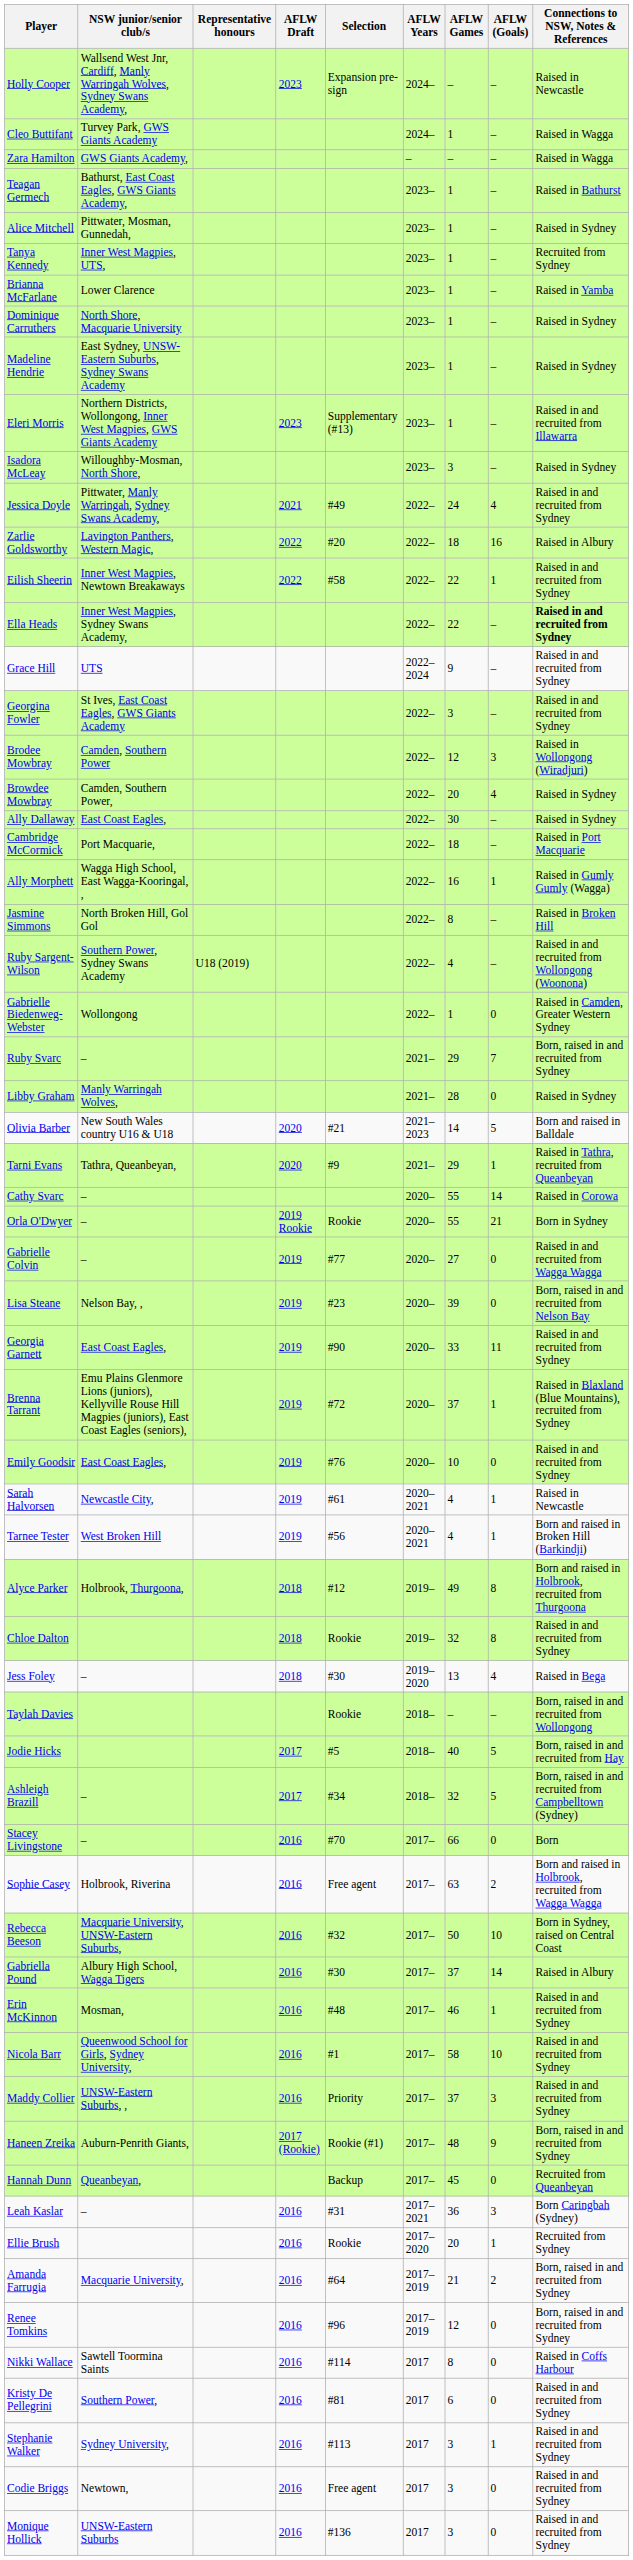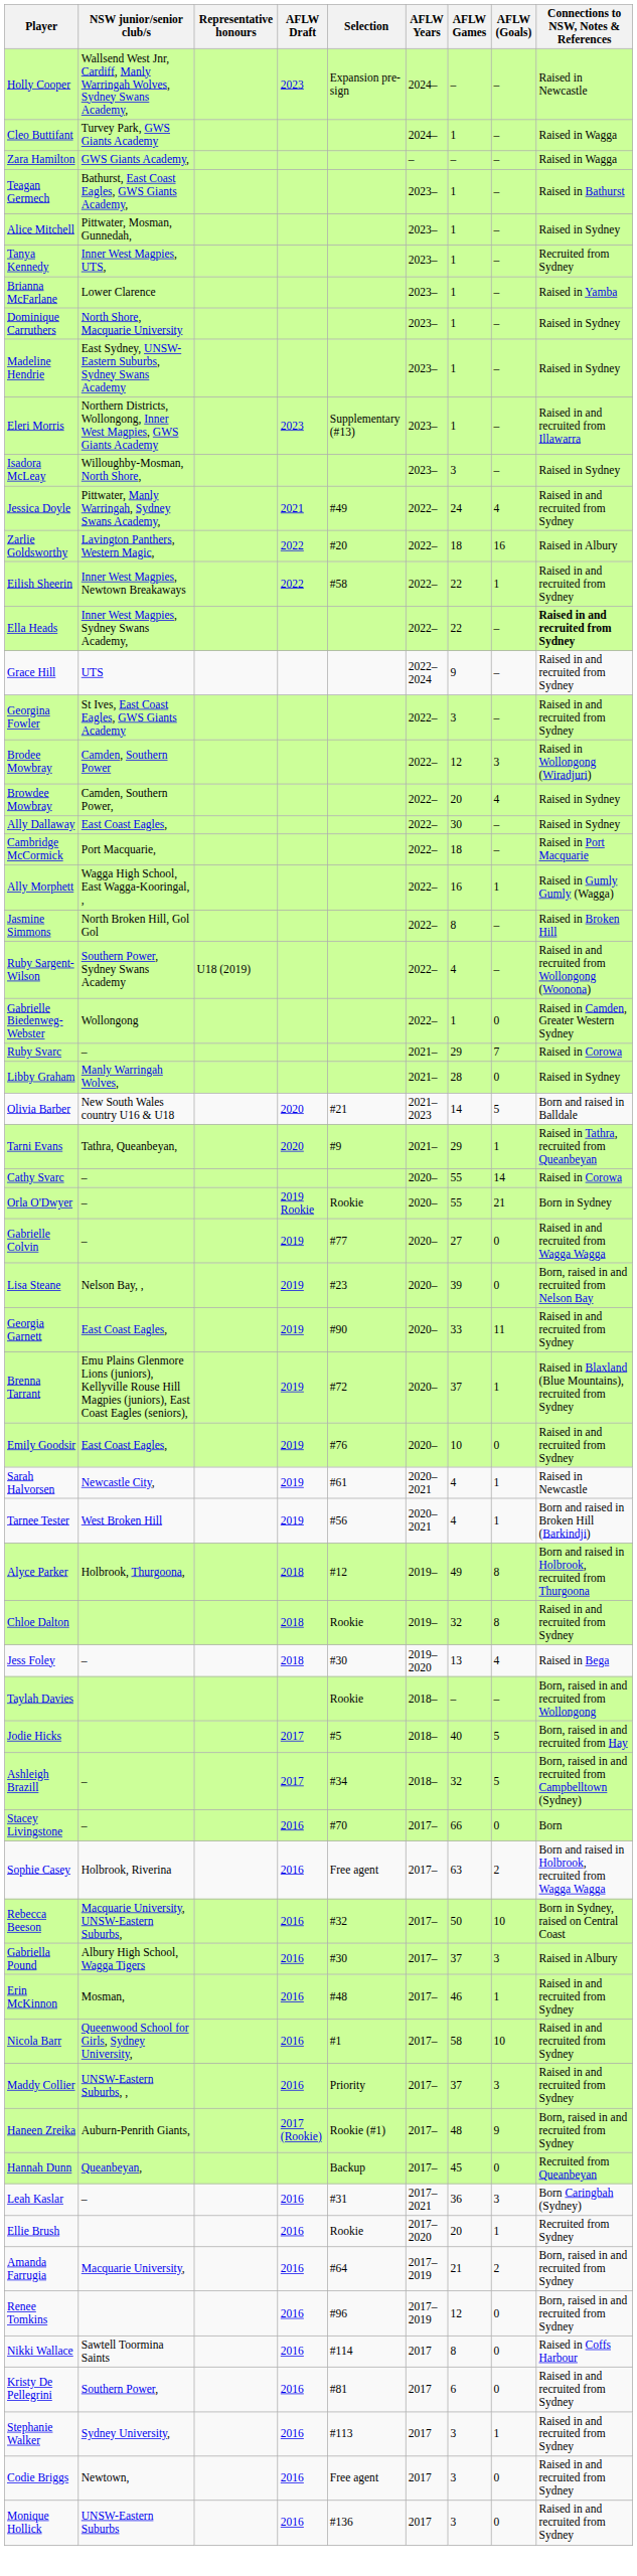Ruby Svarc | Connections to NSW, Notes & References: Born, raised in and recruited from Sydney -> Raised in Corowa
Gabriella Pound | AFLW (Goals): 14 -> 3
